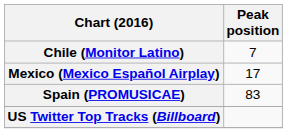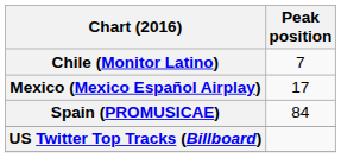Spain (PROMUSICAE) | Peak position: 83 -> 84
